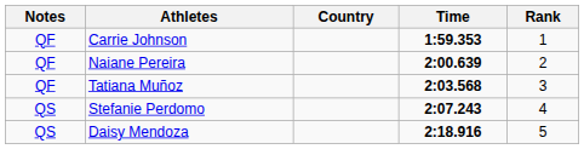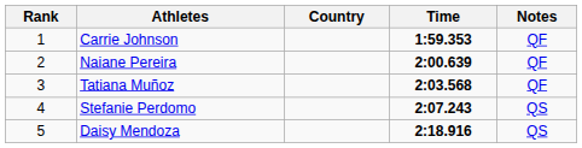columns swapped: Rank <-> Notes
